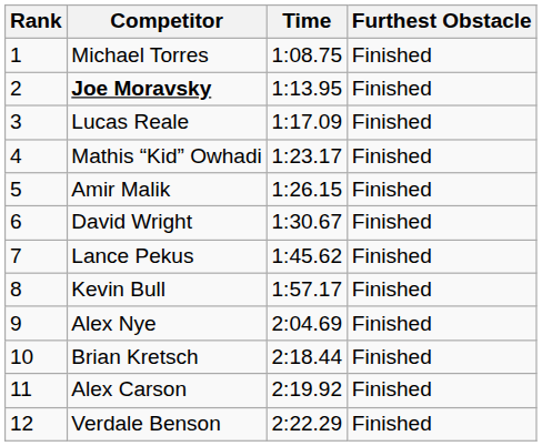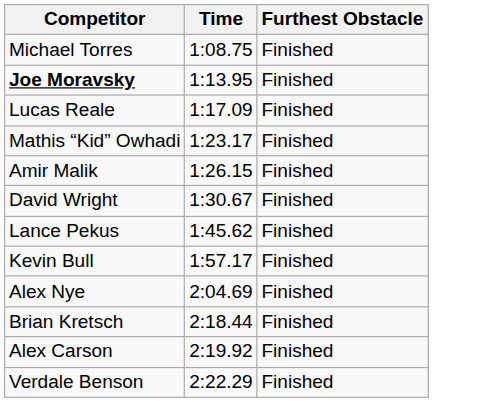- column: Rank | 1 | 2 | 3 | 4 | 5 | 6 | 7 | 8 | 9 | 10 | 11 | 12
